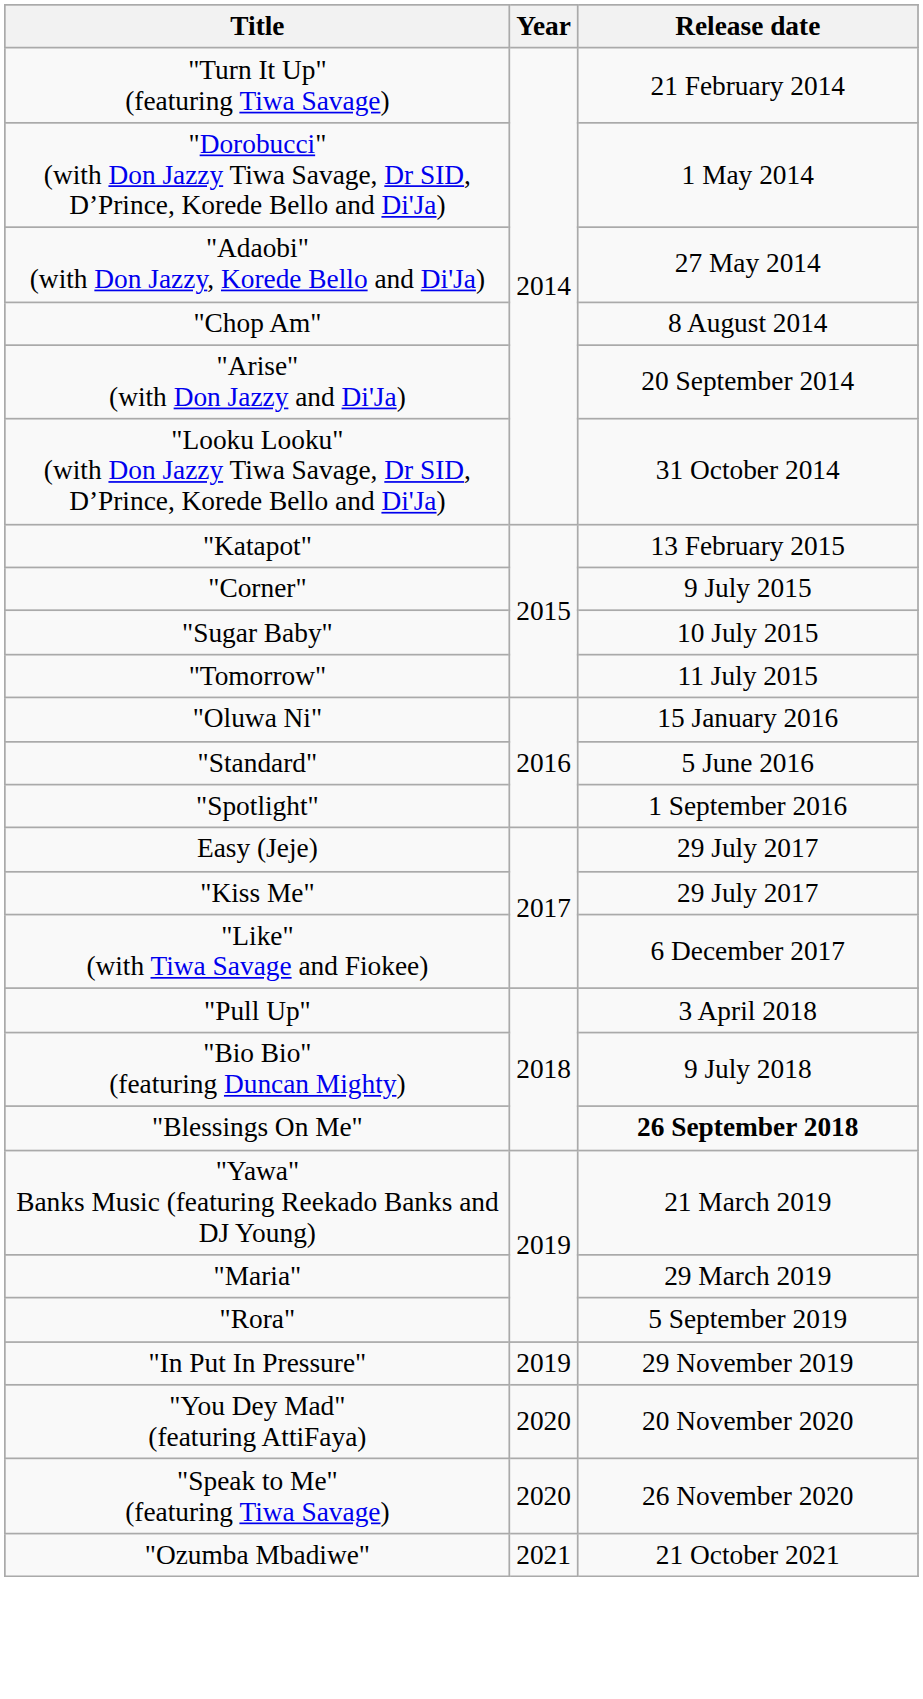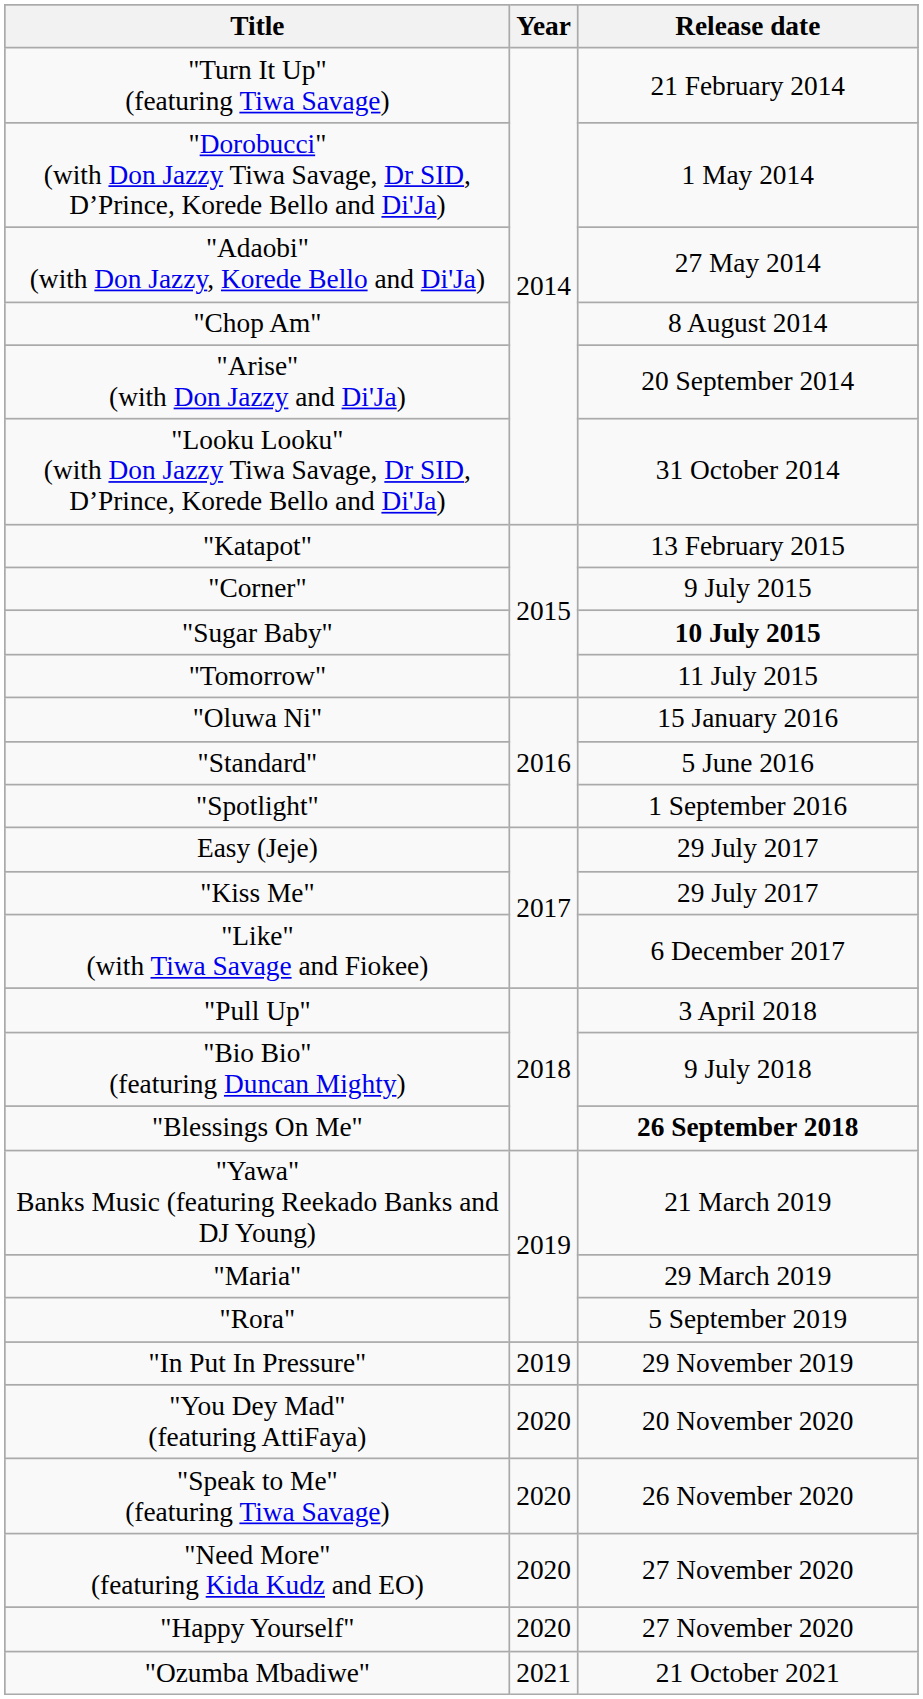"Sugar Baby" | Release date: normal -> bold
+ row: "Need More" (featuring Kida Kudz and EO) | 2020 | 27 November 2020
+ row: "Happy Yourself" | 2020 | 27 November 2020
